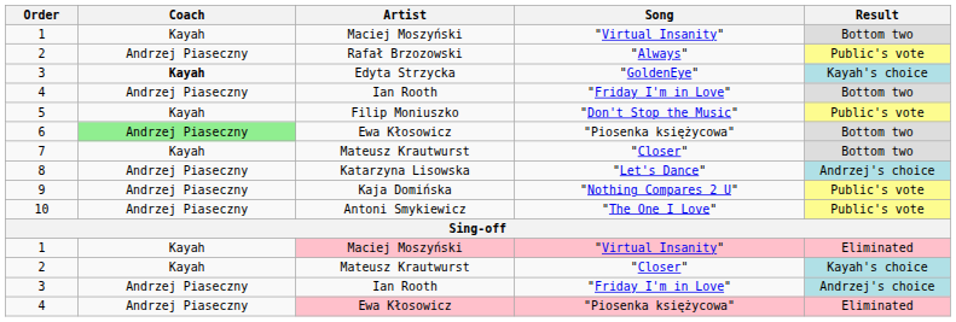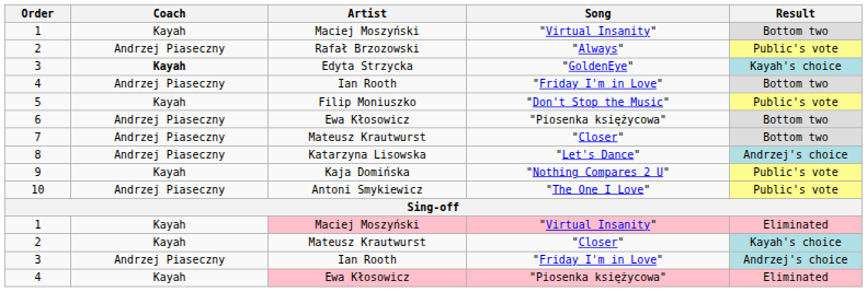6 | Coach: lightgreen background -> no background
7 | Coach: Kayah -> Andrzej Piaseczny
9 | Coach: Andrzej Piaseczny -> Kayah
4 / Ewa Kłosowicz | Coach: Andrzej Piaseczny -> Kayah
